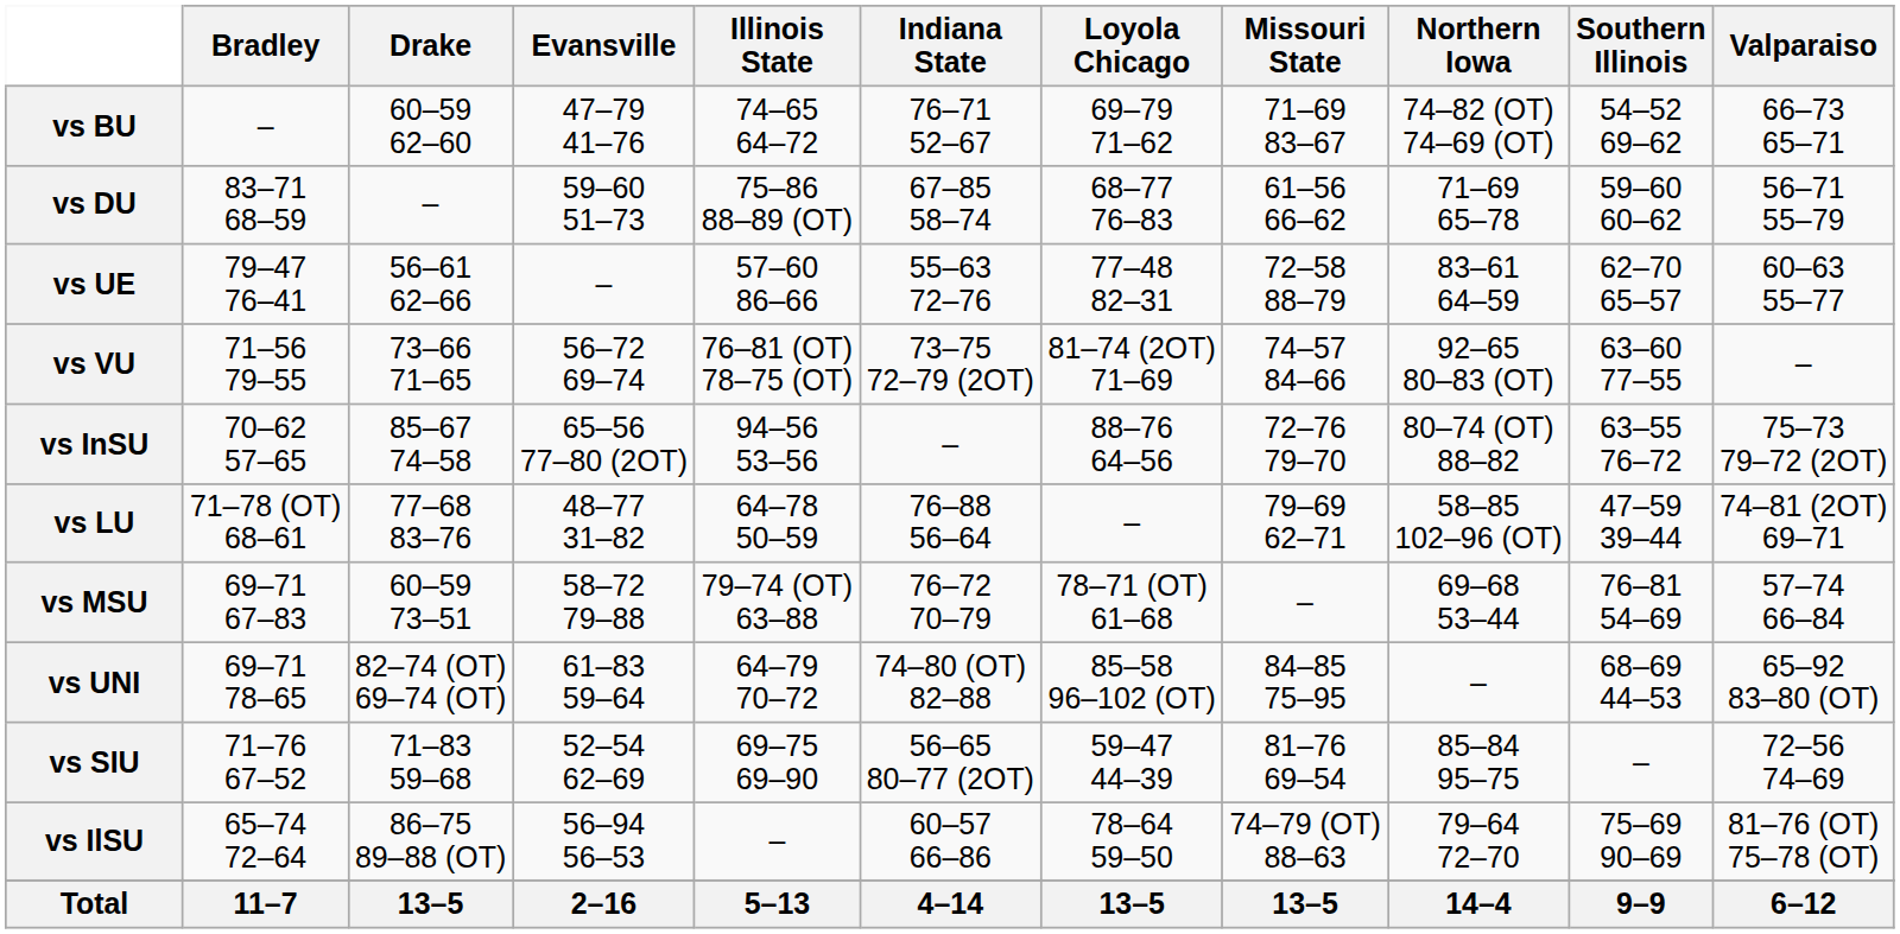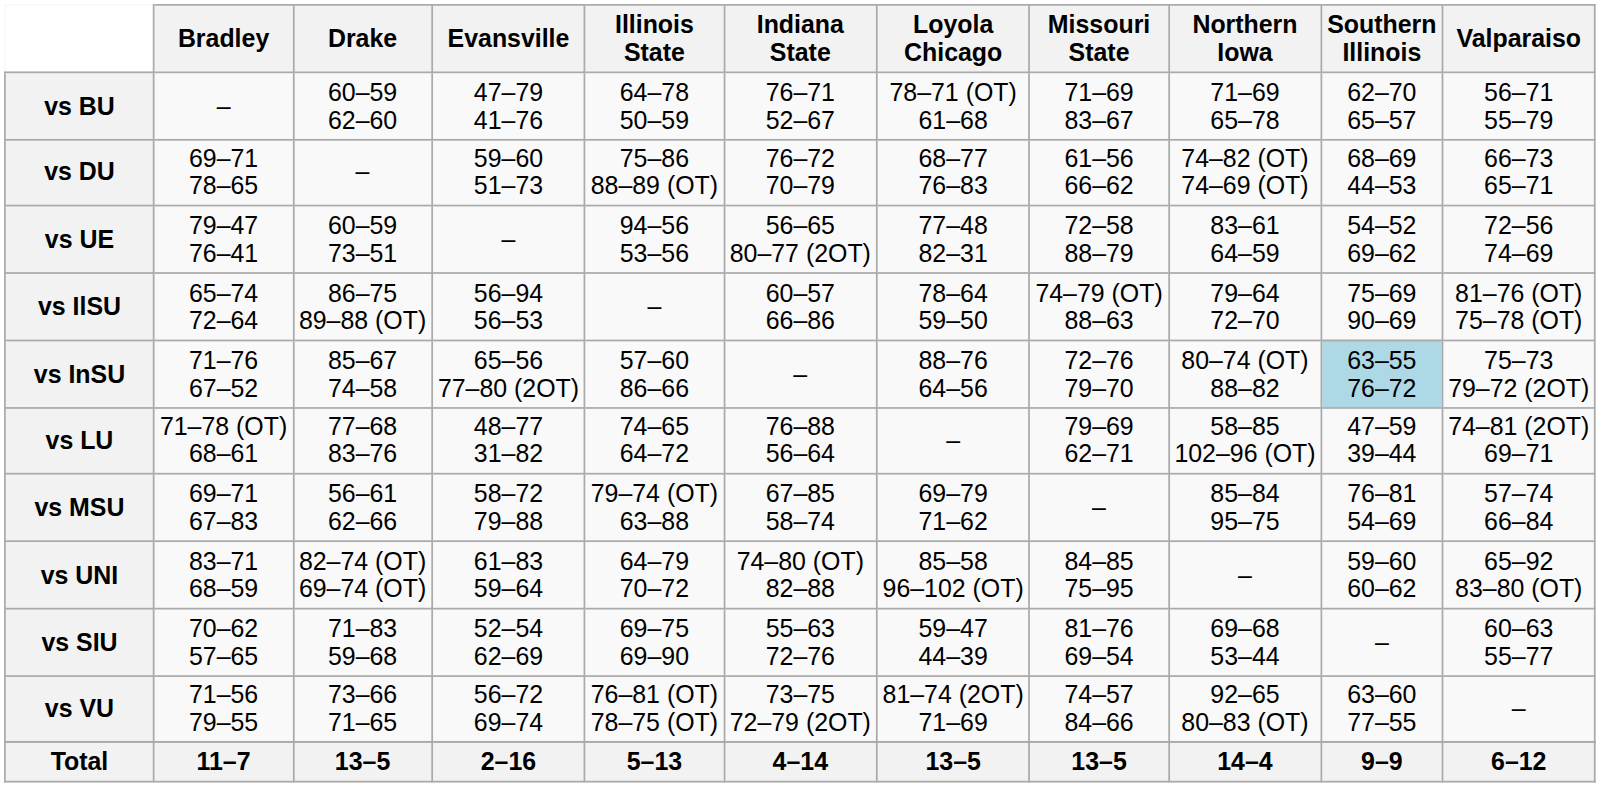vs BU | Illinois State: 74–65 64–72 -> 64–78 50–59
vs BU | Loyola Chicago: 69–79 71–62 -> 78–71 (OT) 61–68
vs BU | Northern Iowa: 74–82 (OT) 74–69 (OT) -> 71–69 65–78
vs BU | Southern Illinois: 54–52 69–62 -> 62–70 65–57
vs BU | Valparaiso: 66–73 65–71 -> 56–71 55–79
vs DU | Bradley: 83–71 68–59 -> 69–71 78–65
vs DU | Indiana State: 67–85 58–74 -> 76–72 70–79
vs DU | Northern Iowa: 71–69 65–78 -> 74–82 (OT) 74–69 (OT)
vs DU | Southern Illinois: 59–60 60–62 -> 68–69 44–53
vs DU | Valparaiso: 56–71 55–79 -> 66–73 65–71
vs UE | Drake: 56–61 62–66 -> 60–59 73–51
vs UE | Illinois State: 57–60 86–66 -> 94–56 53–56
vs UE | Indiana State: 55–63 72–76 -> 56–65 80–77 (2OT)
vs UE | Southern Illinois: 62–70 65–57 -> 54–52 69–62
vs UE | Valparaiso: 60–63 55–77 -> 72–56 74–69
rows swapped: vs IlSU <-> vs VU
vs InSU | Bradley: 70–62 57–65 -> 71–76 67–52
vs InSU | Illinois State: 94–56 53–56 -> 57–60 86–66
vs InSU | Southern Illinois: no background -> lightblue background
vs LU | Illinois State: 64–78 50–59 -> 74–65 64–72
vs MSU | Drake: 60–59 73–51 -> 56–61 62–66
vs MSU | Indiana State: 76–72 70–79 -> 67–85 58–74
vs MSU | Loyola Chicago: 78–71 (OT) 61–68 -> 69–79 71–62
vs MSU | Northern Iowa: 69–68 53–44 -> 85–84 95–75
vs UNI | Bradley: 69–71 78–65 -> 83–71 68–59
vs UNI | Southern Illinois: 68–69 44–53 -> 59–60 60–62
vs SIU | Bradley: 71–76 67–52 -> 70–62 57–65
vs SIU | Indiana State: 56–65 80–77 (2OT) -> 55–63 72–76
vs SIU | Northern Iowa: 85–84 95–75 -> 69–68 53–44
vs SIU | Valparaiso: 72–56 74–69 -> 60–63 55–77
